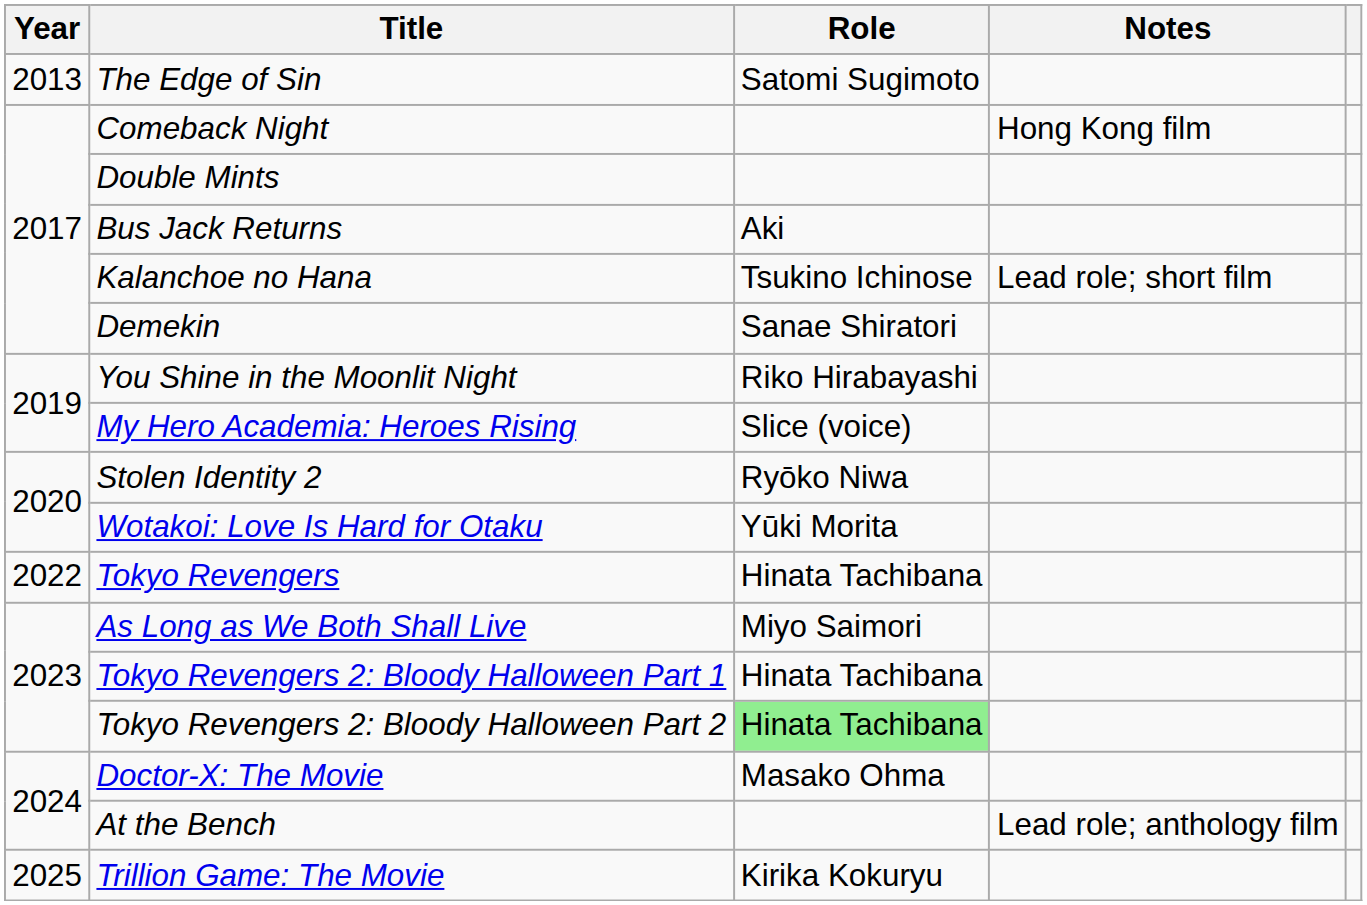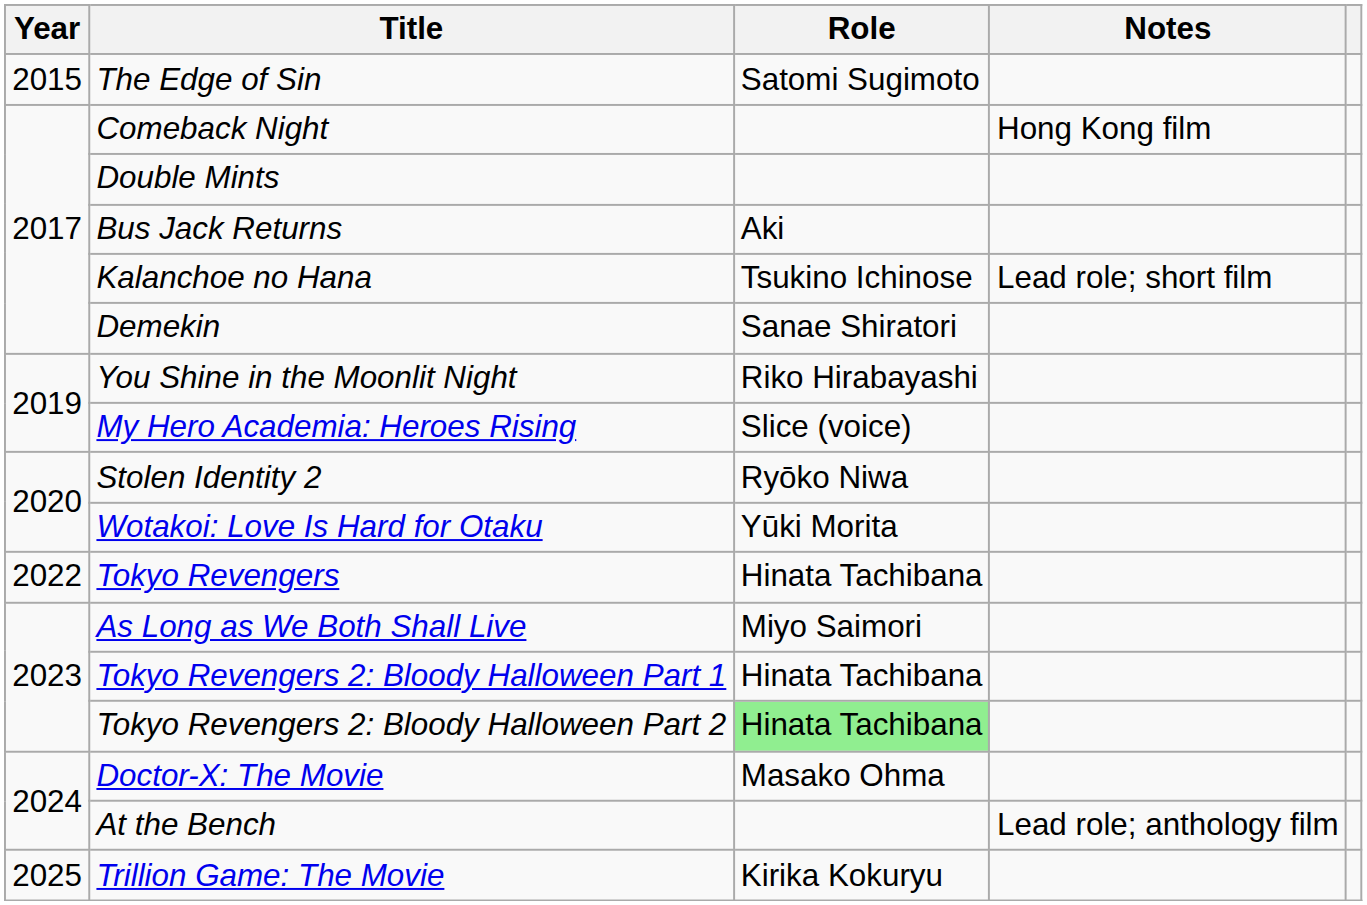The Edge of Sin | Year: 2013 -> 2015
